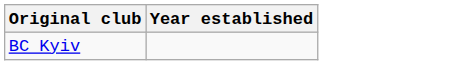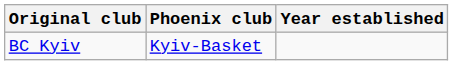+ column: Phoenix club | Kyiv-Basket
